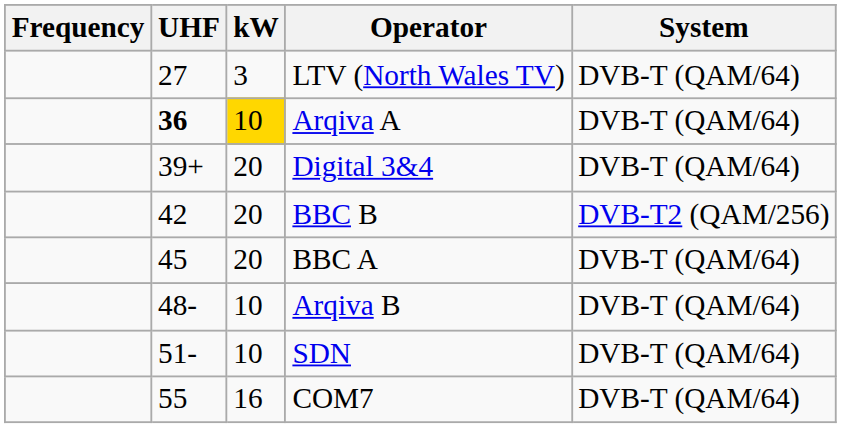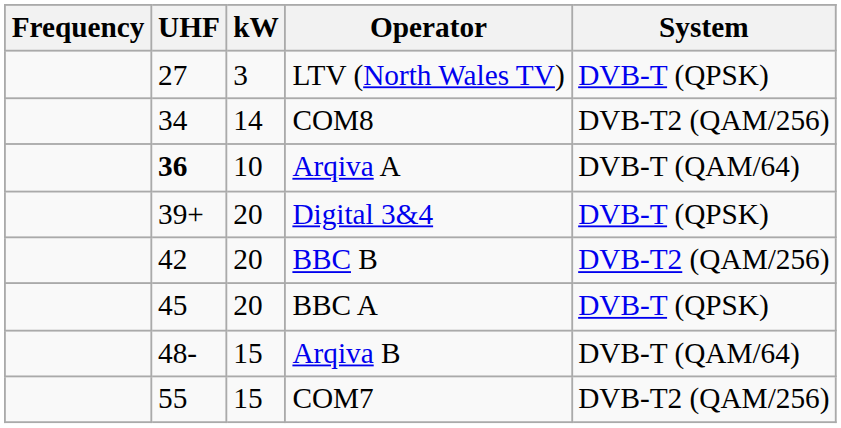LTV (North Wales TV) | System: DVB-T (QAM/64) -> DVB-T (QPSK)
+ row: 34 | 14 | COM8 | DVB-T2 (QAM/256)
Arqiva A | kW: gold background -> no background
Digital 3&4 | System: DVB-T (QAM/64) -> DVB-T (QPSK)
BBC A | System: DVB-T (QAM/64) -> DVB-T (QPSK)
Arqiva B | kW: 10 -> 15
- row: 51- | 10 | SDN | DVB-T (QAM/64)
COM7 | kW: 16 -> 15
COM7 | System: DVB-T (QAM/64) -> DVB-T2 (QAM/256)
